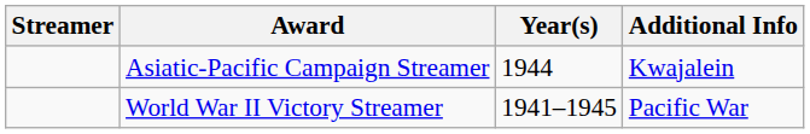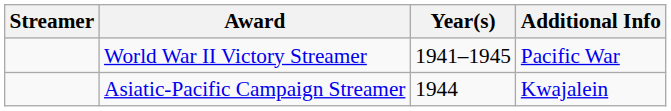rows swapped: Asiatic-Pacific Campaign Streamer <-> World War II Victory Streamer
